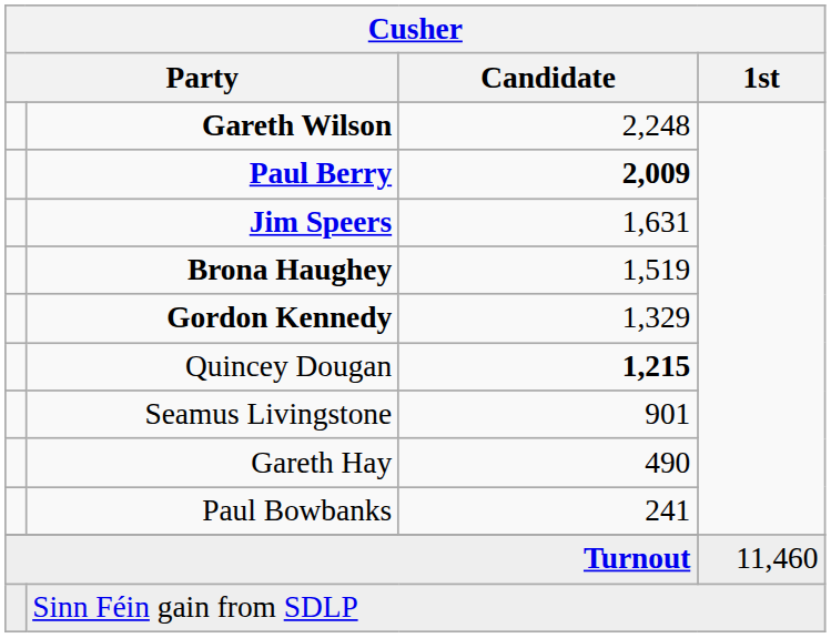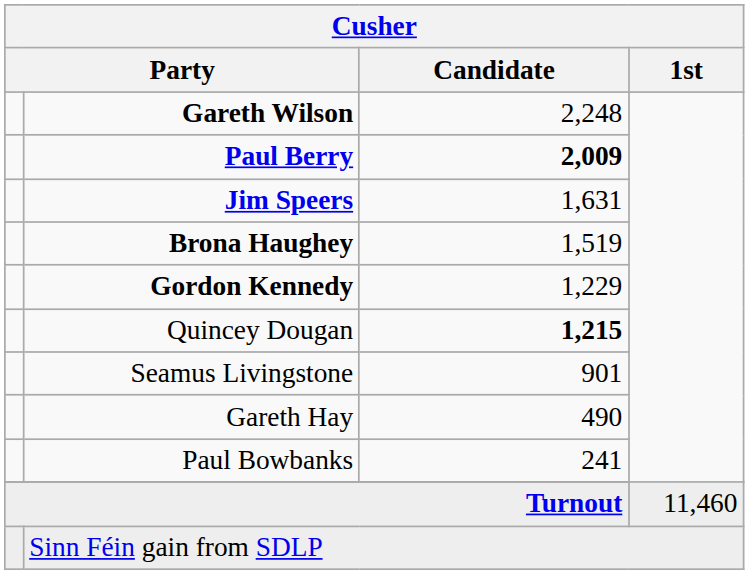Gordon Kennedy | Cusher / Candidate: 1,329 -> 1,229
